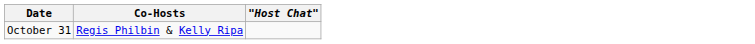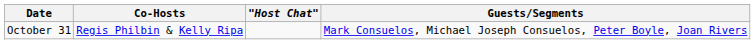+ column: Guests/Segments | Mark Consuelos, Michael Joseph Consuelos, Peter Boyle, Joan Rivers
